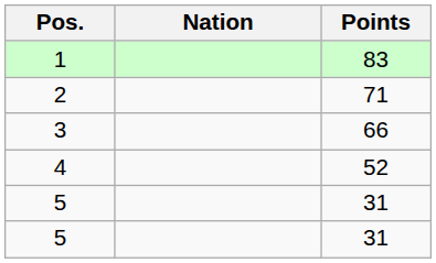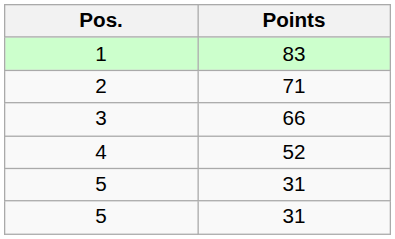- column: Nation
